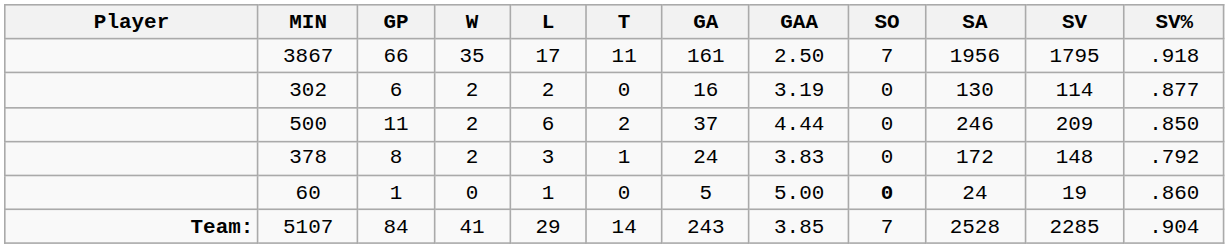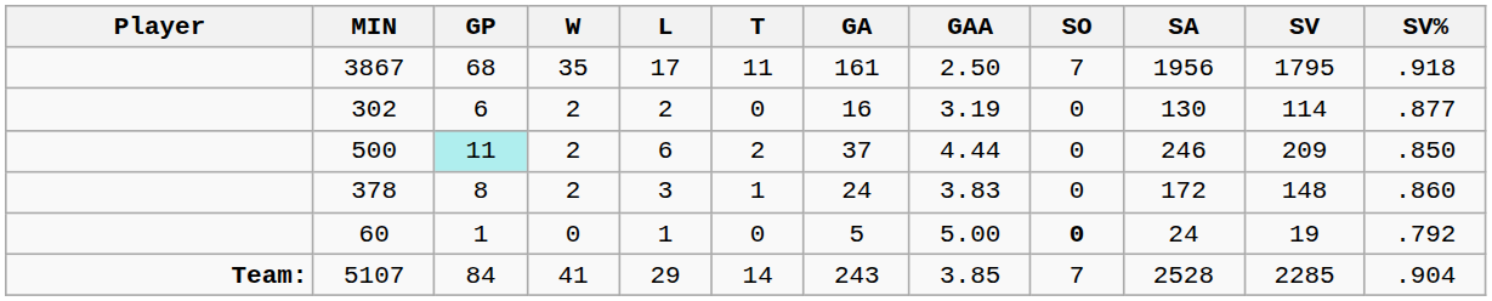3867 | GP: 66 -> 68
500 | GP: no background -> paleturquoise background
378 | SV%: .792 -> .860
60 | SV%: .860 -> .792
